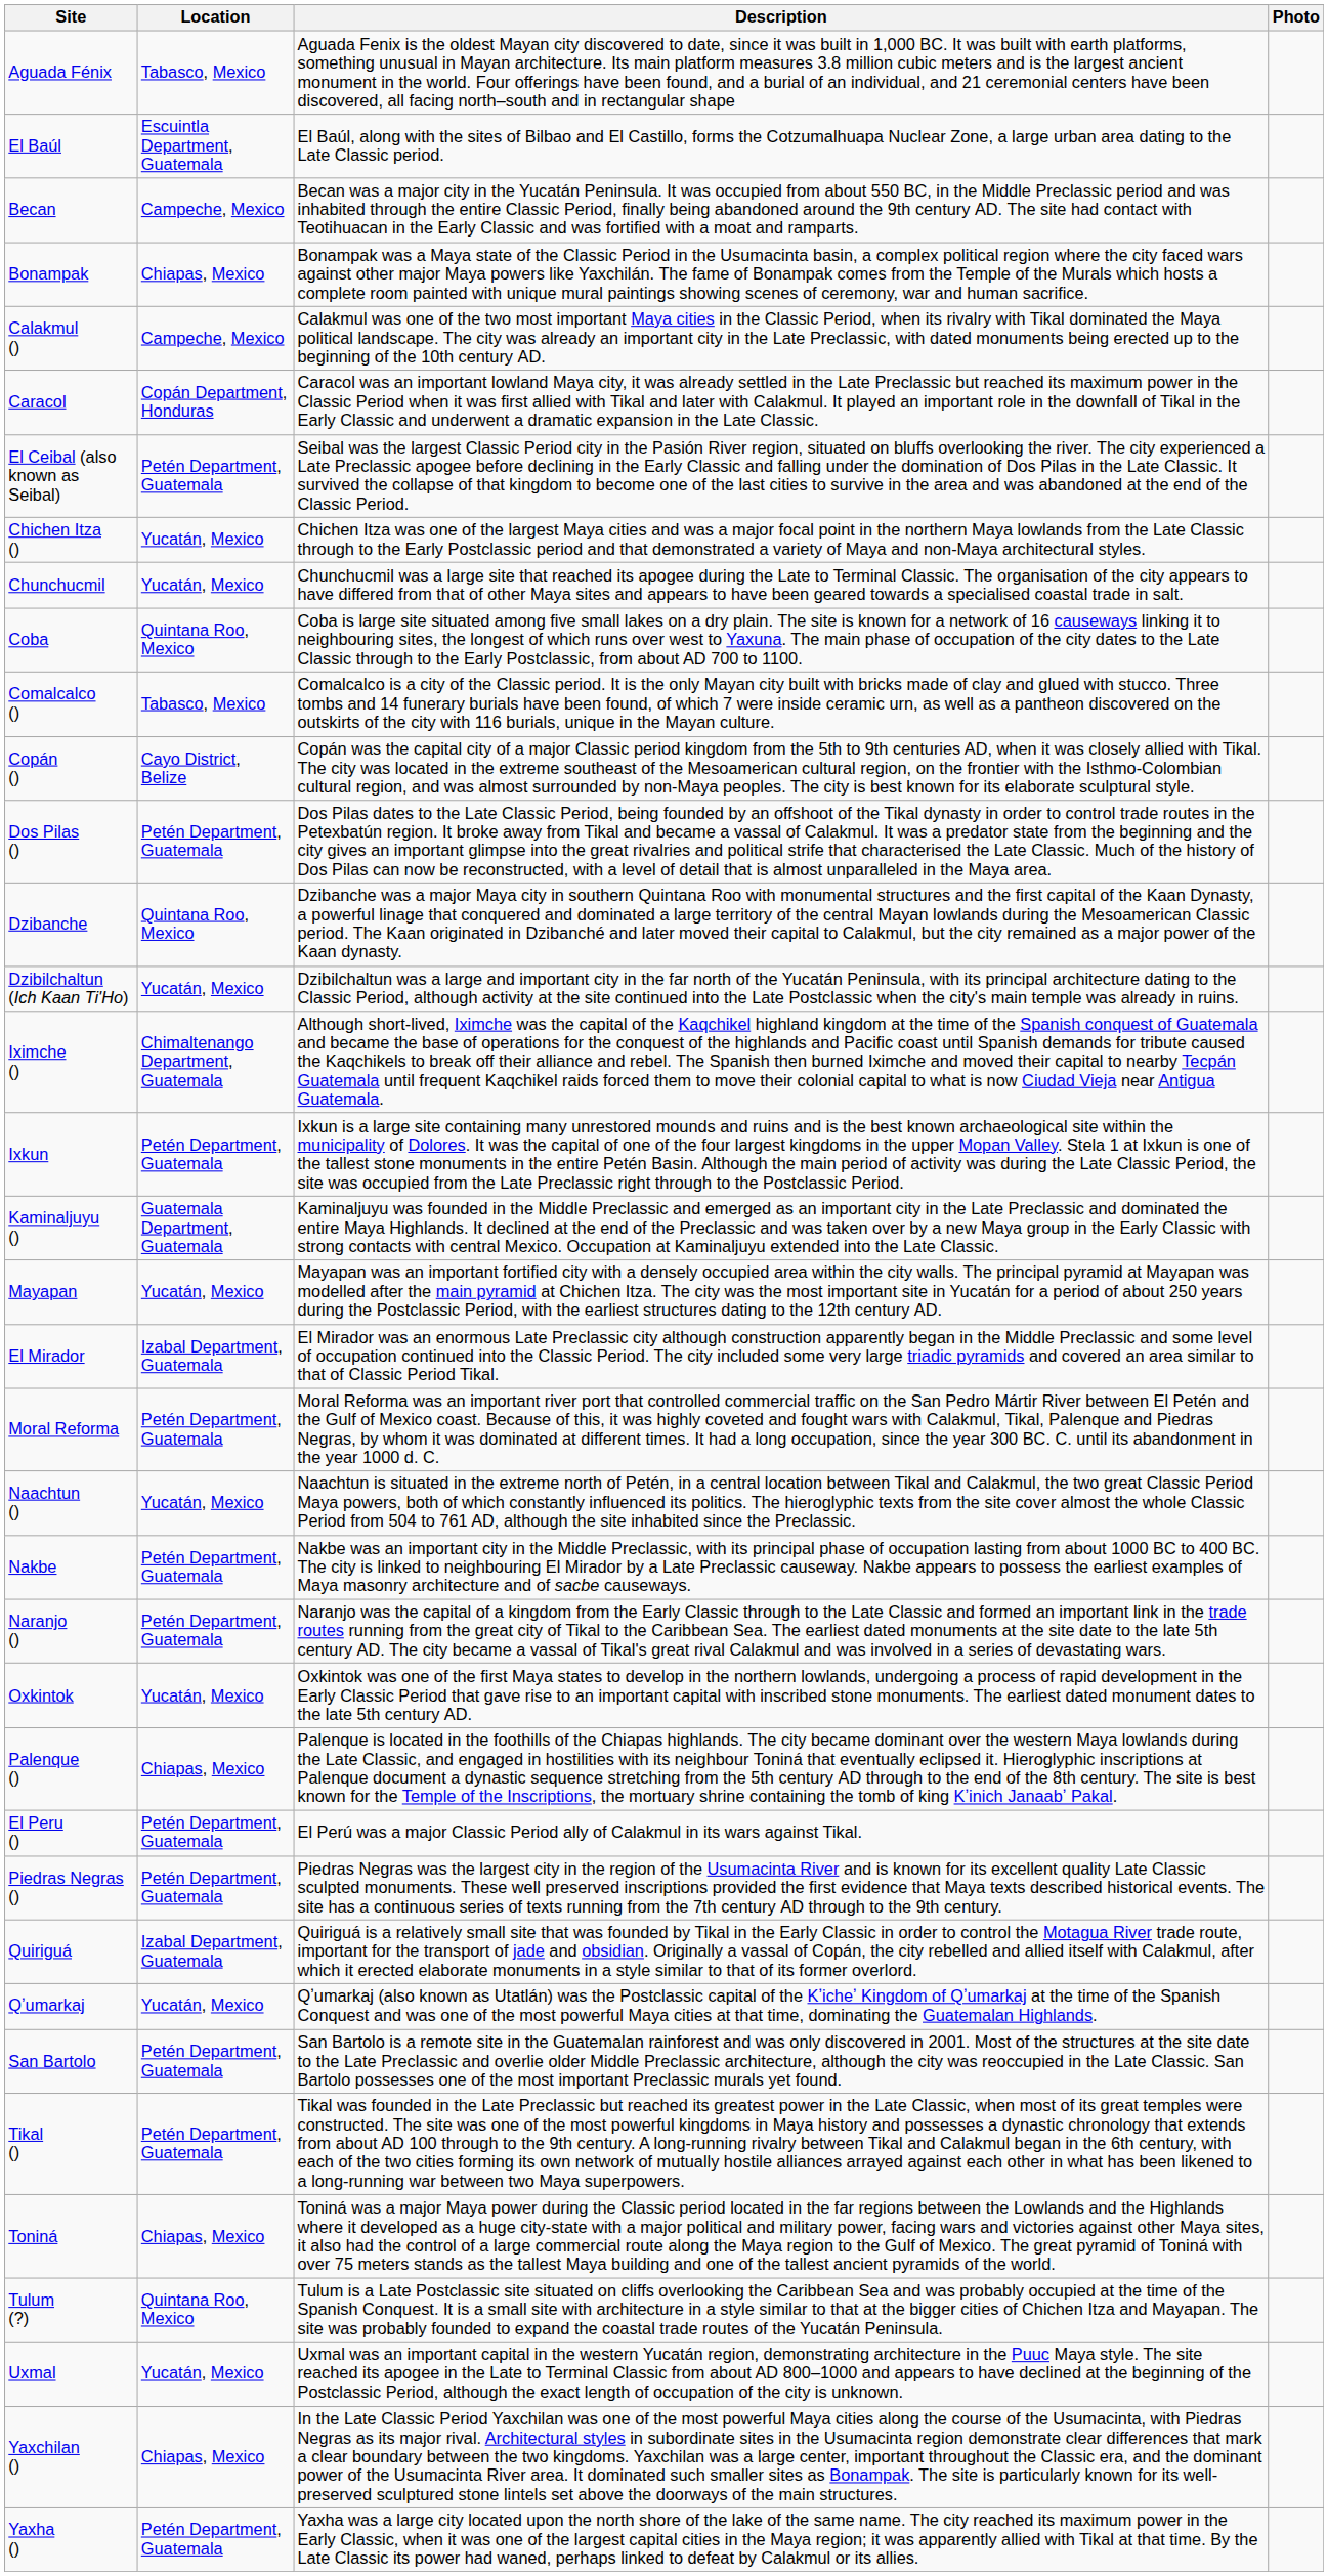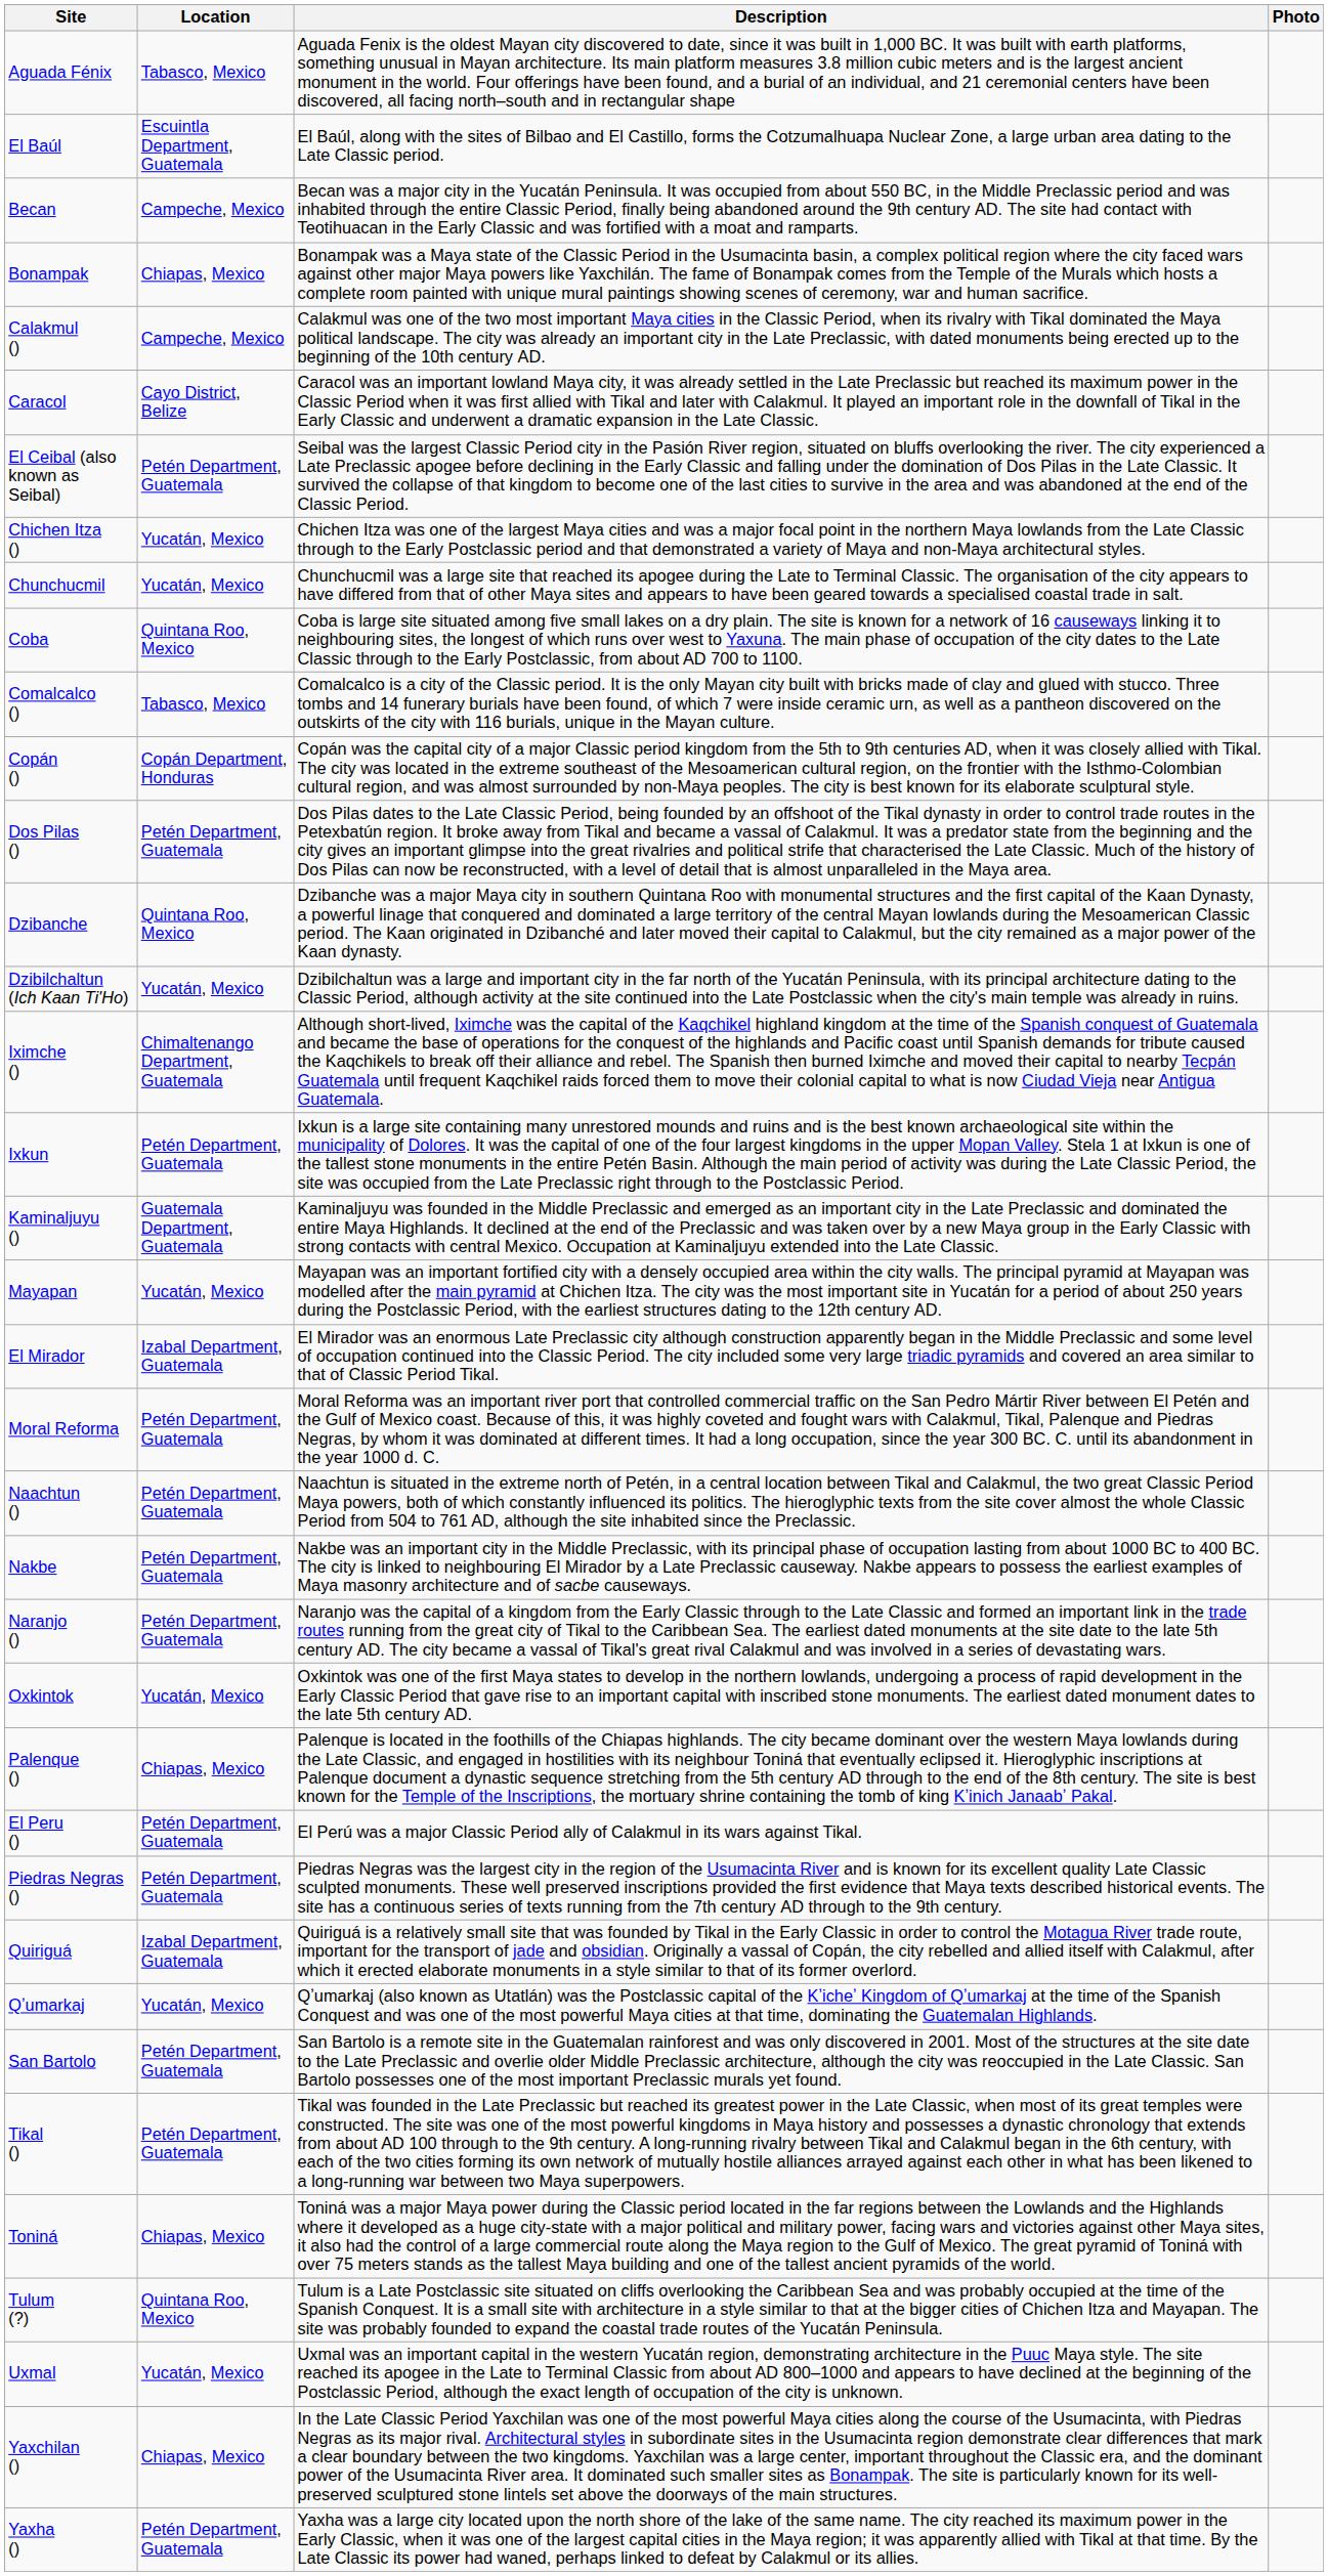Caracol | Location: Copán Department, Honduras -> Cayo District, Belize
Copán () | Location: Cayo District, Belize -> Copán Department, Honduras
Naachtun () | Location: Yucatán, Mexico -> Petén Department, Guatemala
